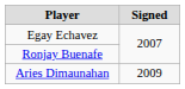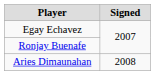Aries Dimaunahan | Signed: 2009 -> 2008
